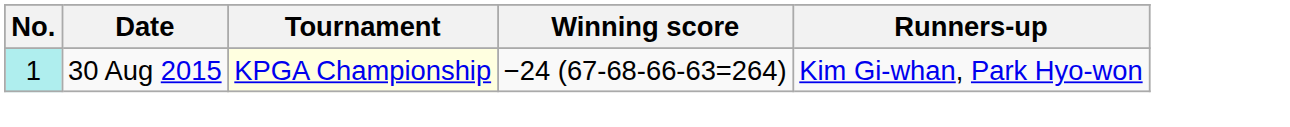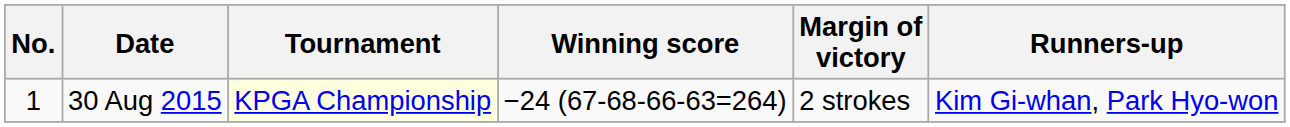+ column: Margin of victory | 2 strokes
30 Aug 2015 | No.: paleturquoise background -> no background
